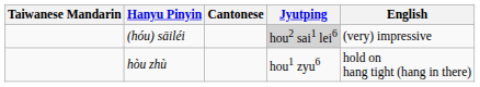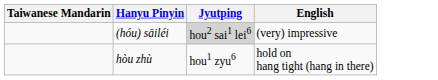- column: Cantonese
